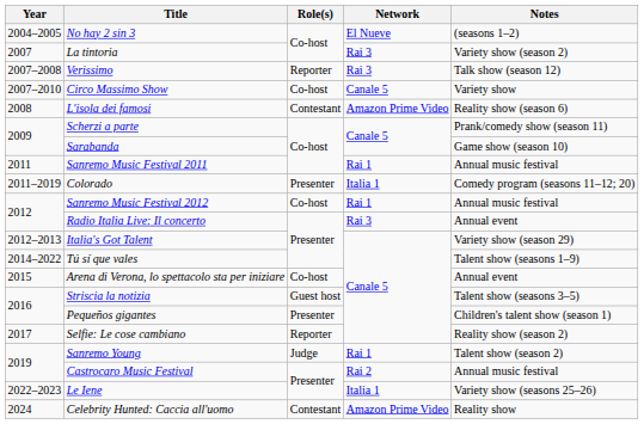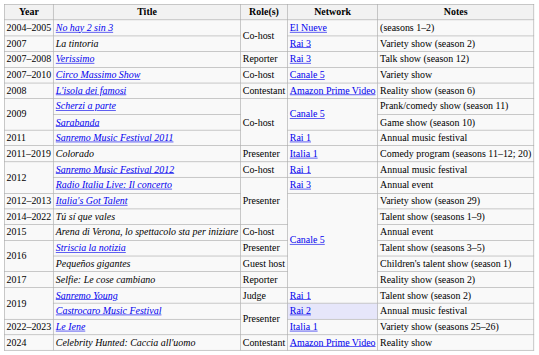Striscia la notizia | Role(s): Guest host -> Presenter
Pequeños gigantes | Role(s): Presenter -> Guest host
Castrocaro Music Festival | Network: no background -> lavender background
